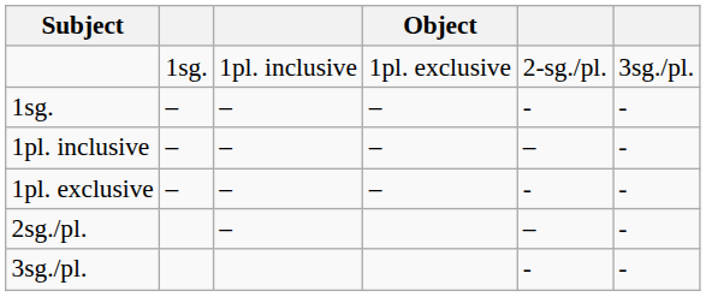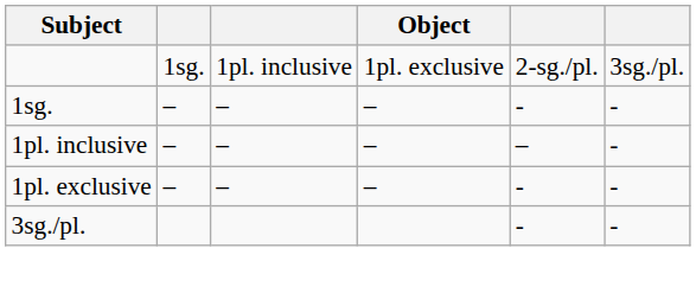- row: 2sg./pl. | – | – | -
